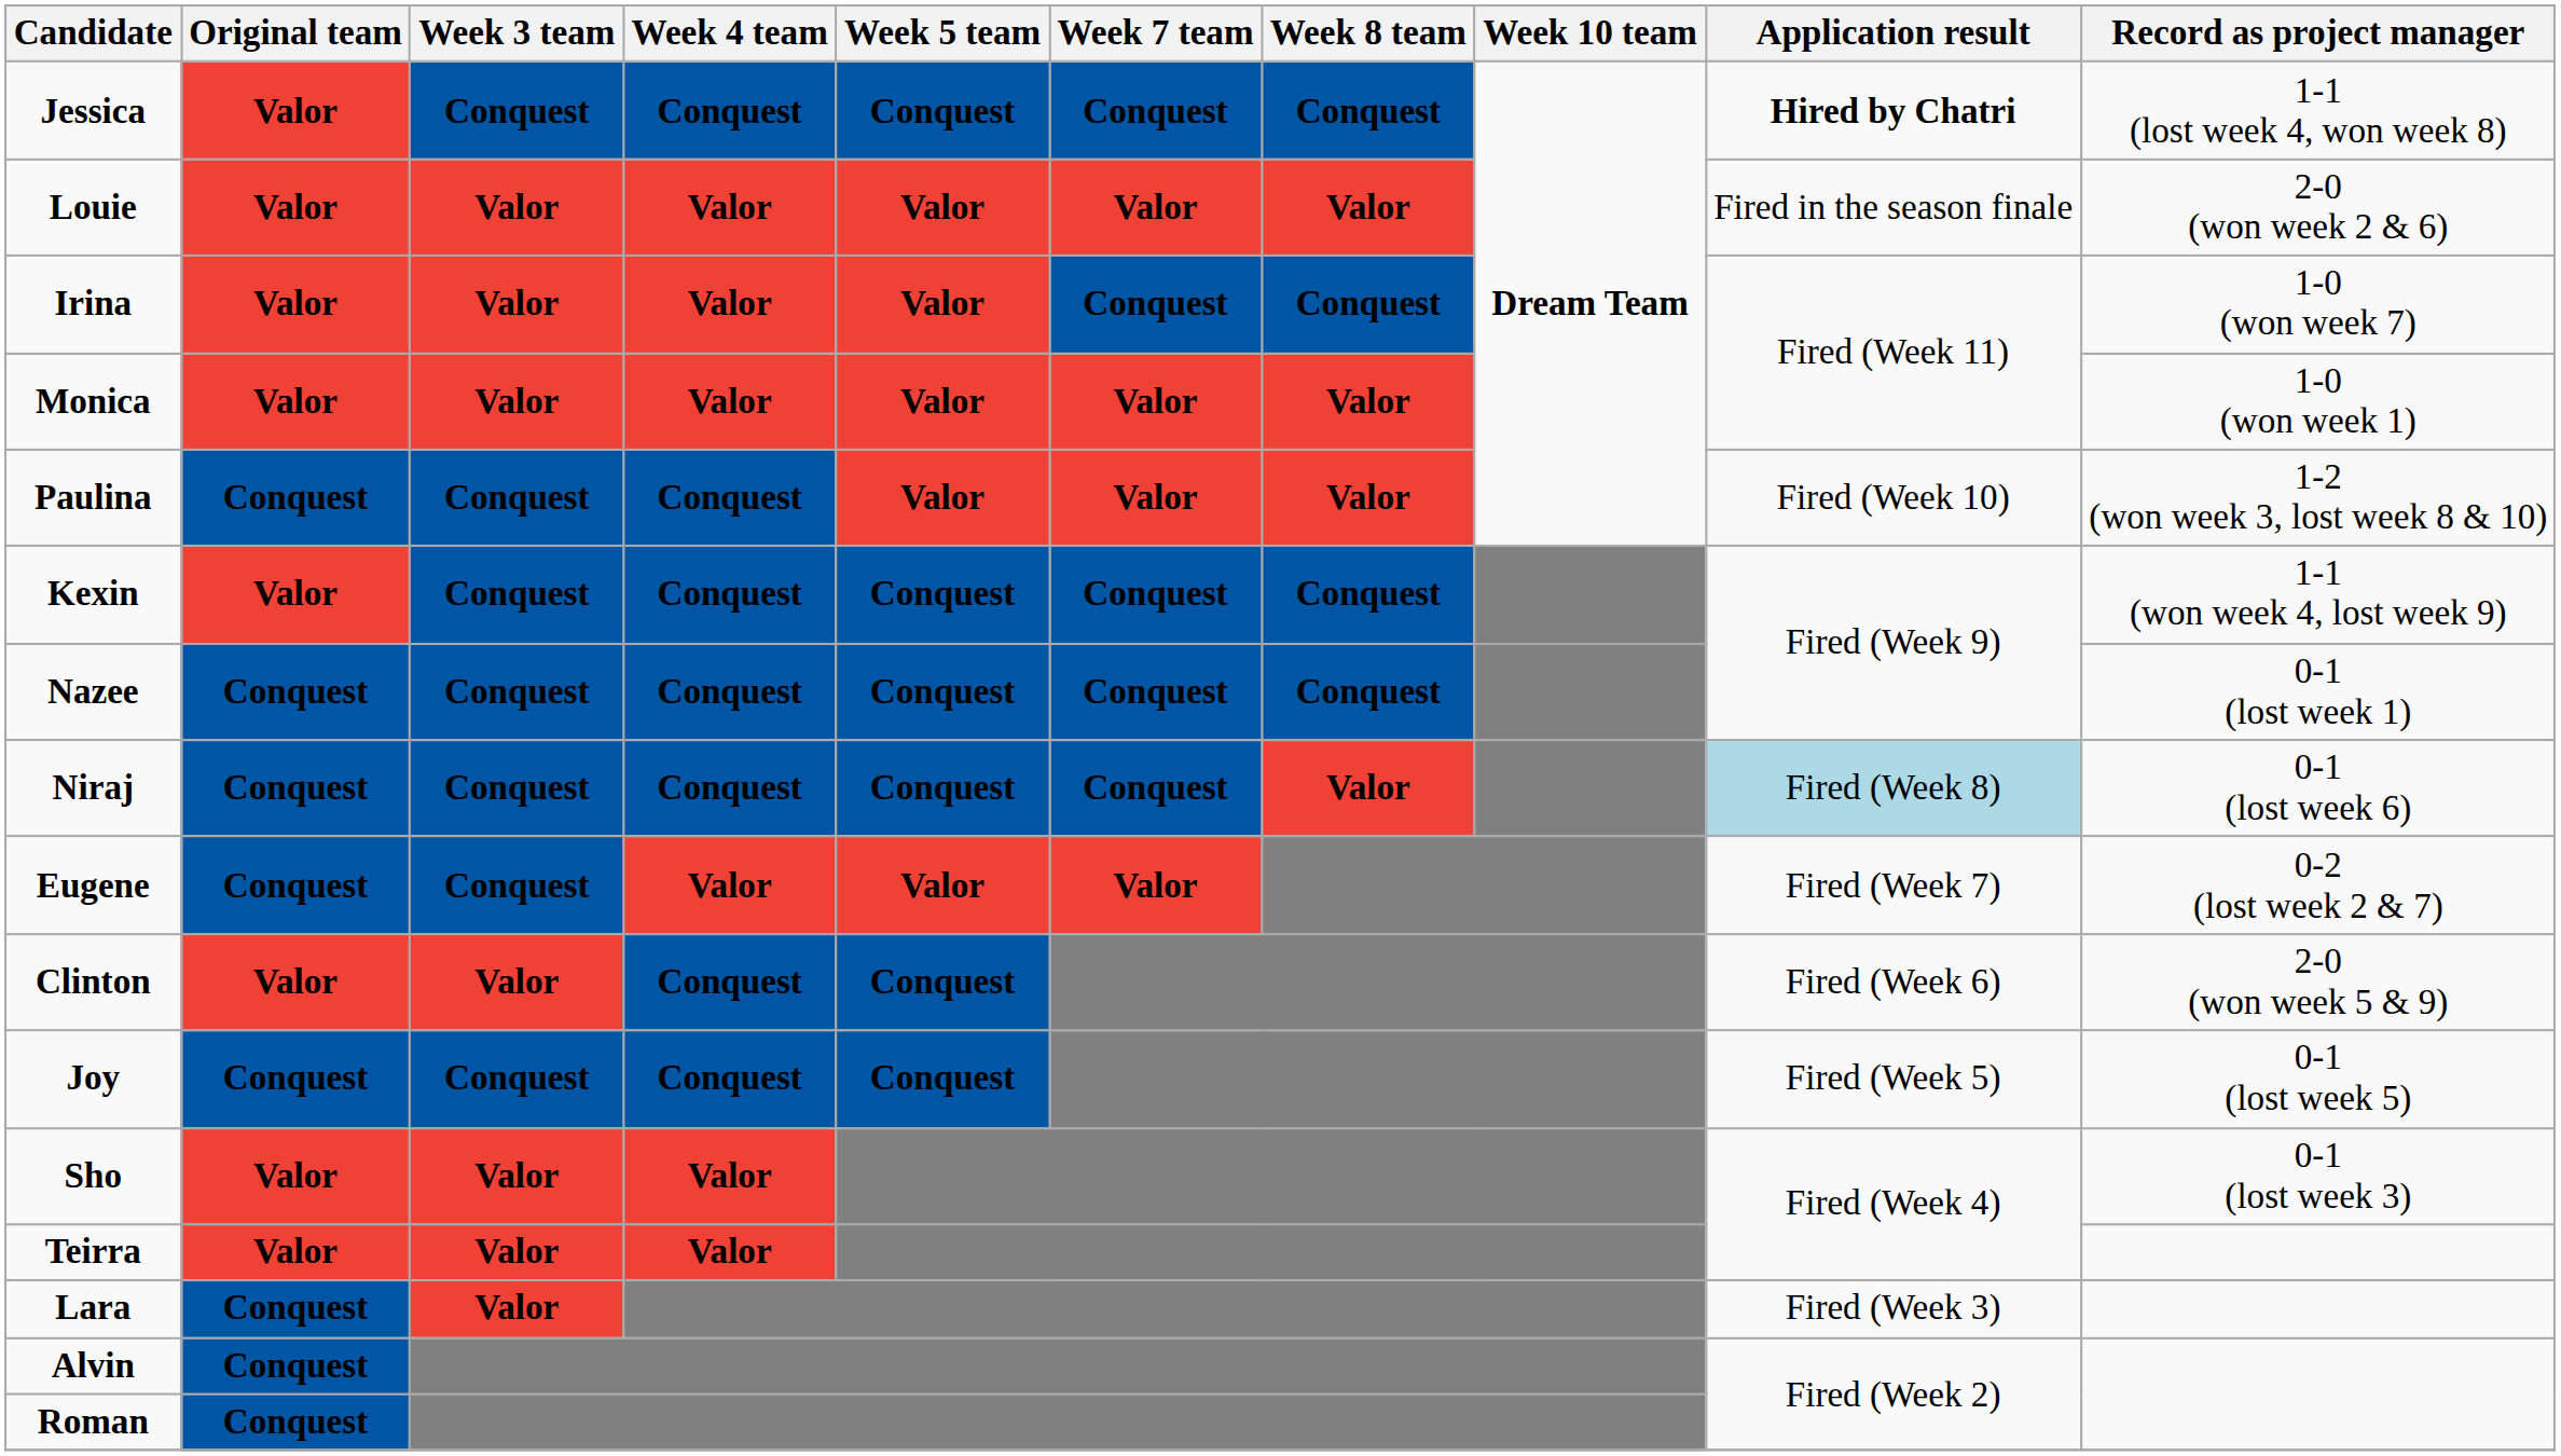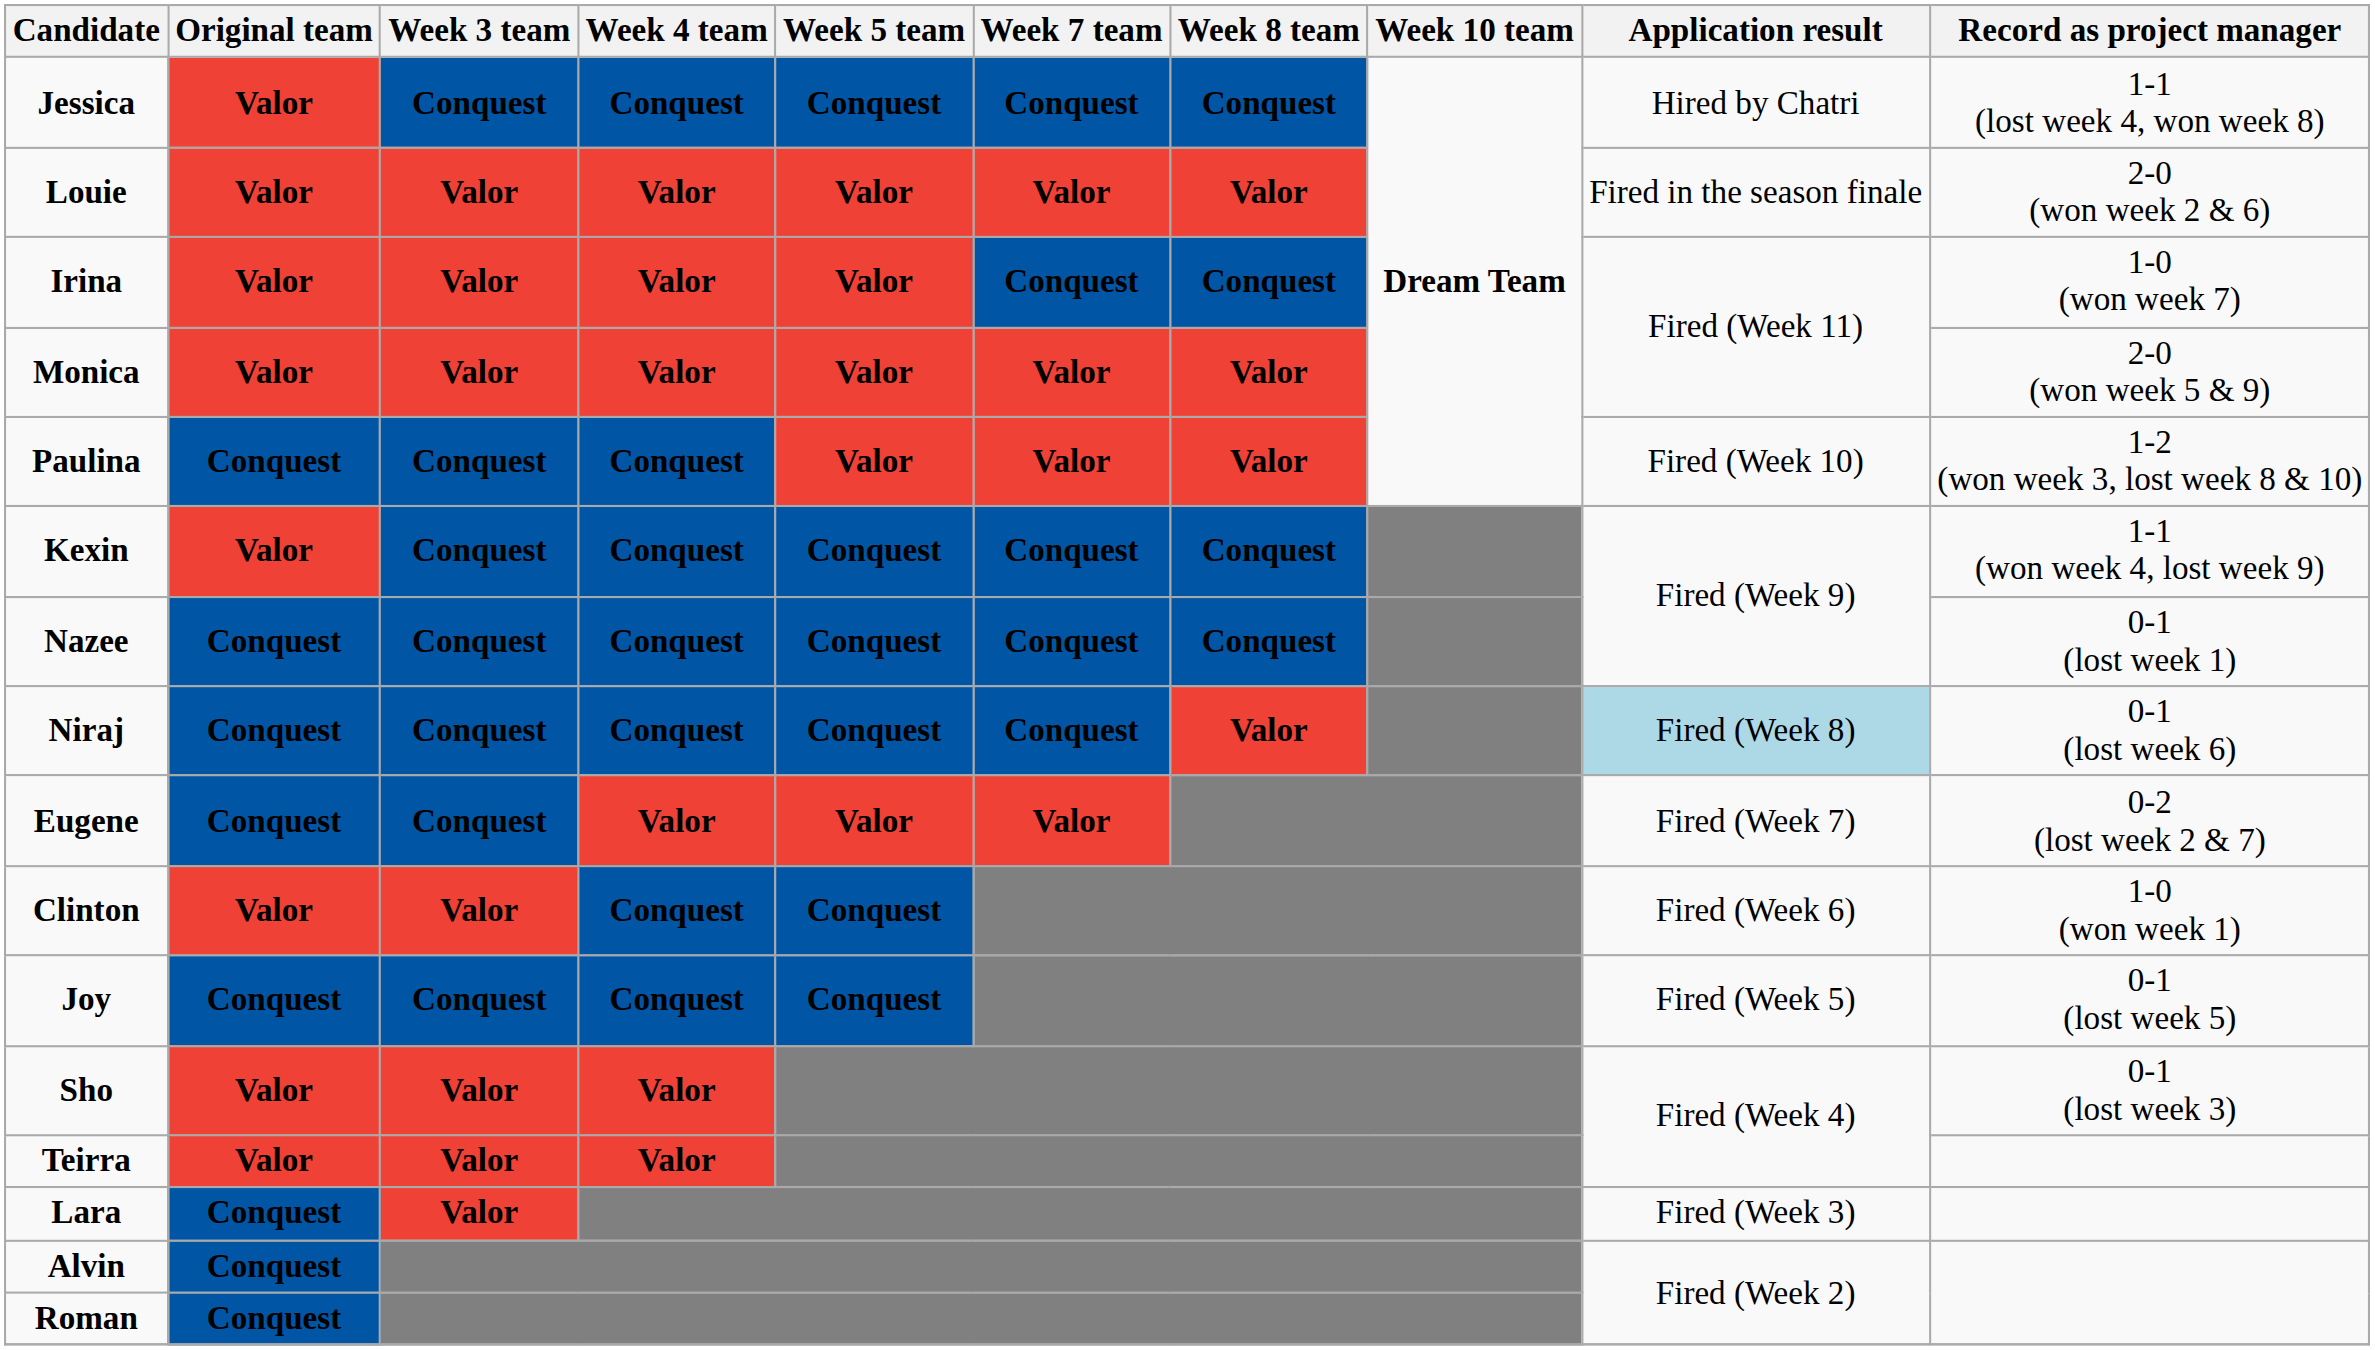Jessica | Application result: bold -> normal
Monica | Record as project manager: 1-0 (won week 1) -> 2-0 (won week 5 & 9)
Clinton | Record as project manager: 2-0 (won week 5 & 9) -> 1-0 (won week 1)
